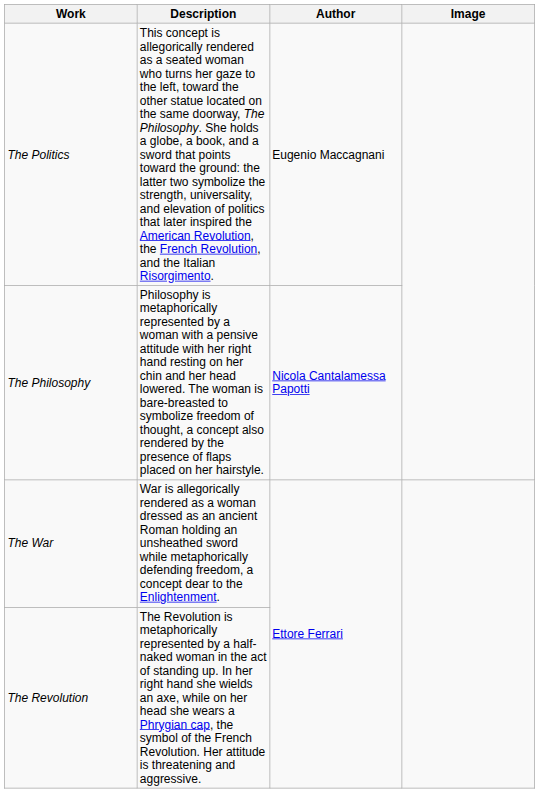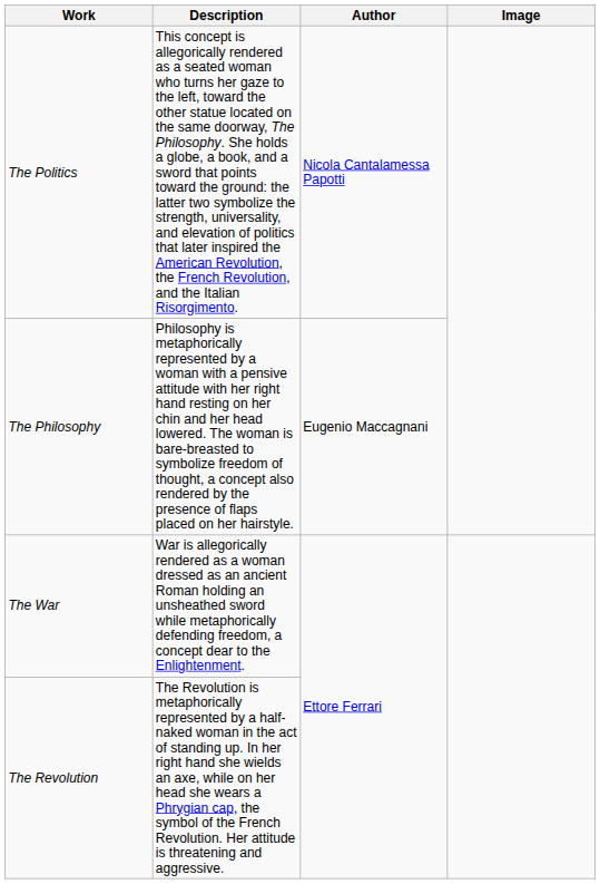The Politics | Author: Eugenio Maccagnani -> Nicola Cantalamessa Papotti
The Philosophy | Author: Nicola Cantalamessa Papotti -> Eugenio Maccagnani
